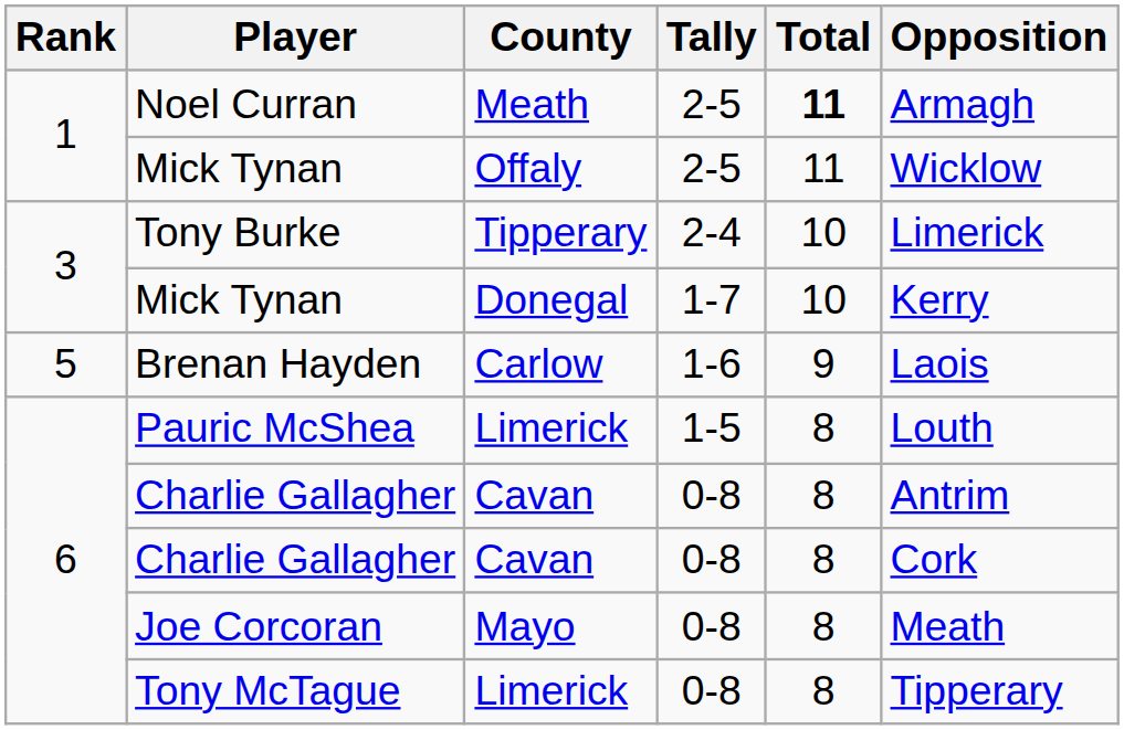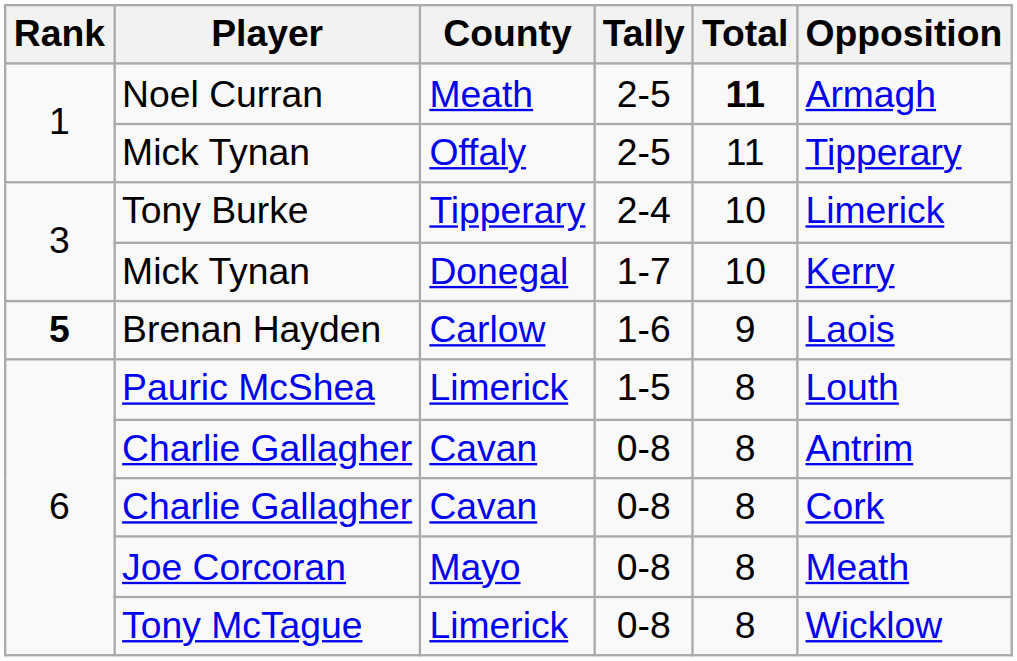Mick Tynan / 2-5 | Opposition: Wicklow -> Tipperary
Brenan Hayden | Rank: normal -> bold
Tony McTague | Opposition: Tipperary -> Wicklow
